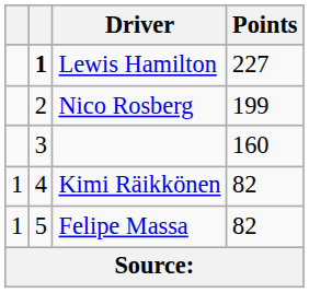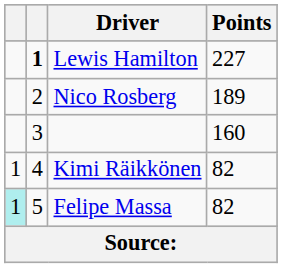Nico Rosberg | Points: 199 -> 189
Felipe Massa | column 1: no background -> paleturquoise background
